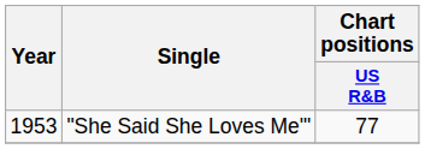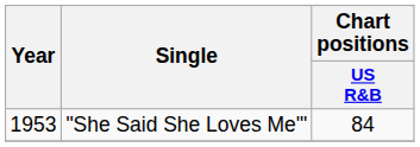"She Said She Loves Me'" | Chart positions / US R&B: 77 -> 84
